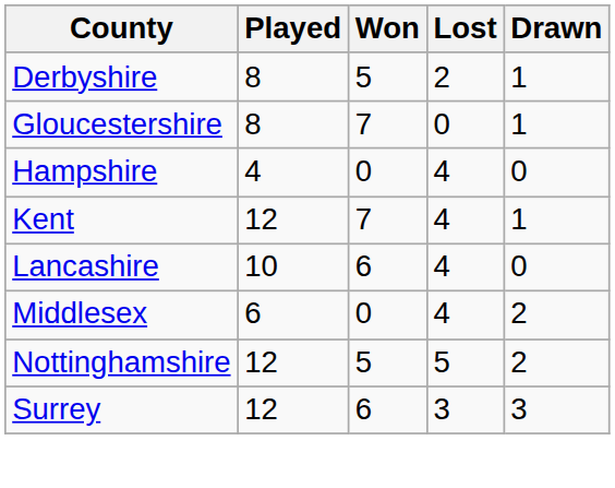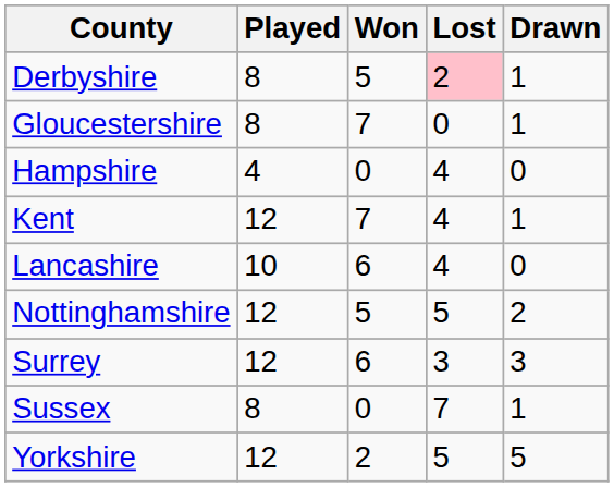Derbyshire | Lost: no background -> pink background
- row: Middlesex | 6 | 0 | 4 | 2
+ row: Sussex | 8 | 0 | 7 | 1
+ row: Yorkshire | 12 | 2 | 5 | 5
